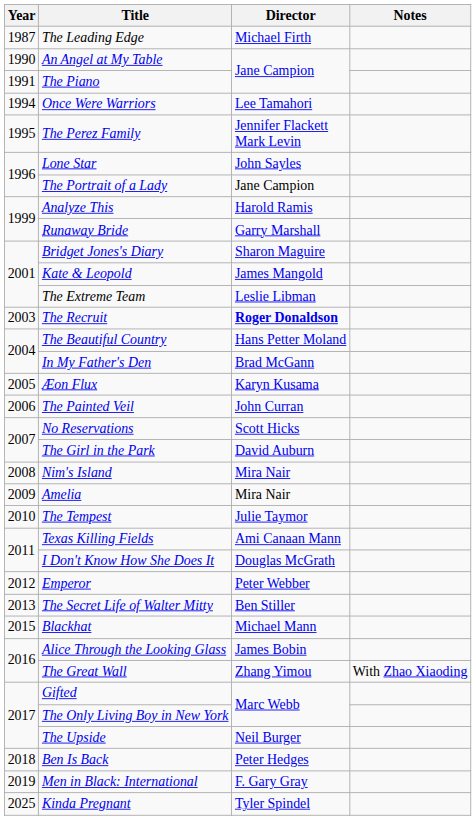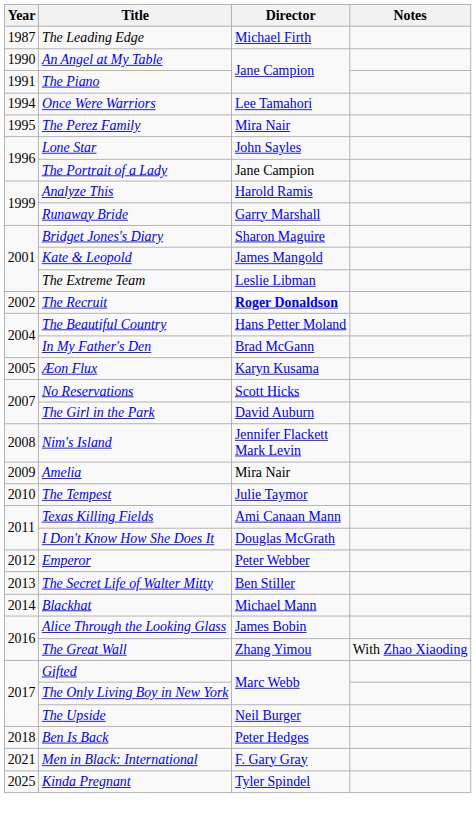The Perez Family | Director: Jennifer Flackett Mark Levin -> Mira Nair
The Recruit | Year: 2003 -> 2002
- row: 2006 | The Painted Veil | John Curran
Nim's Island | Director: Mira Nair -> Jennifer Flackett Mark Levin
Blackhat | Year: 2015 -> 2014
Men in Black: International | Year: 2019 -> 2021
